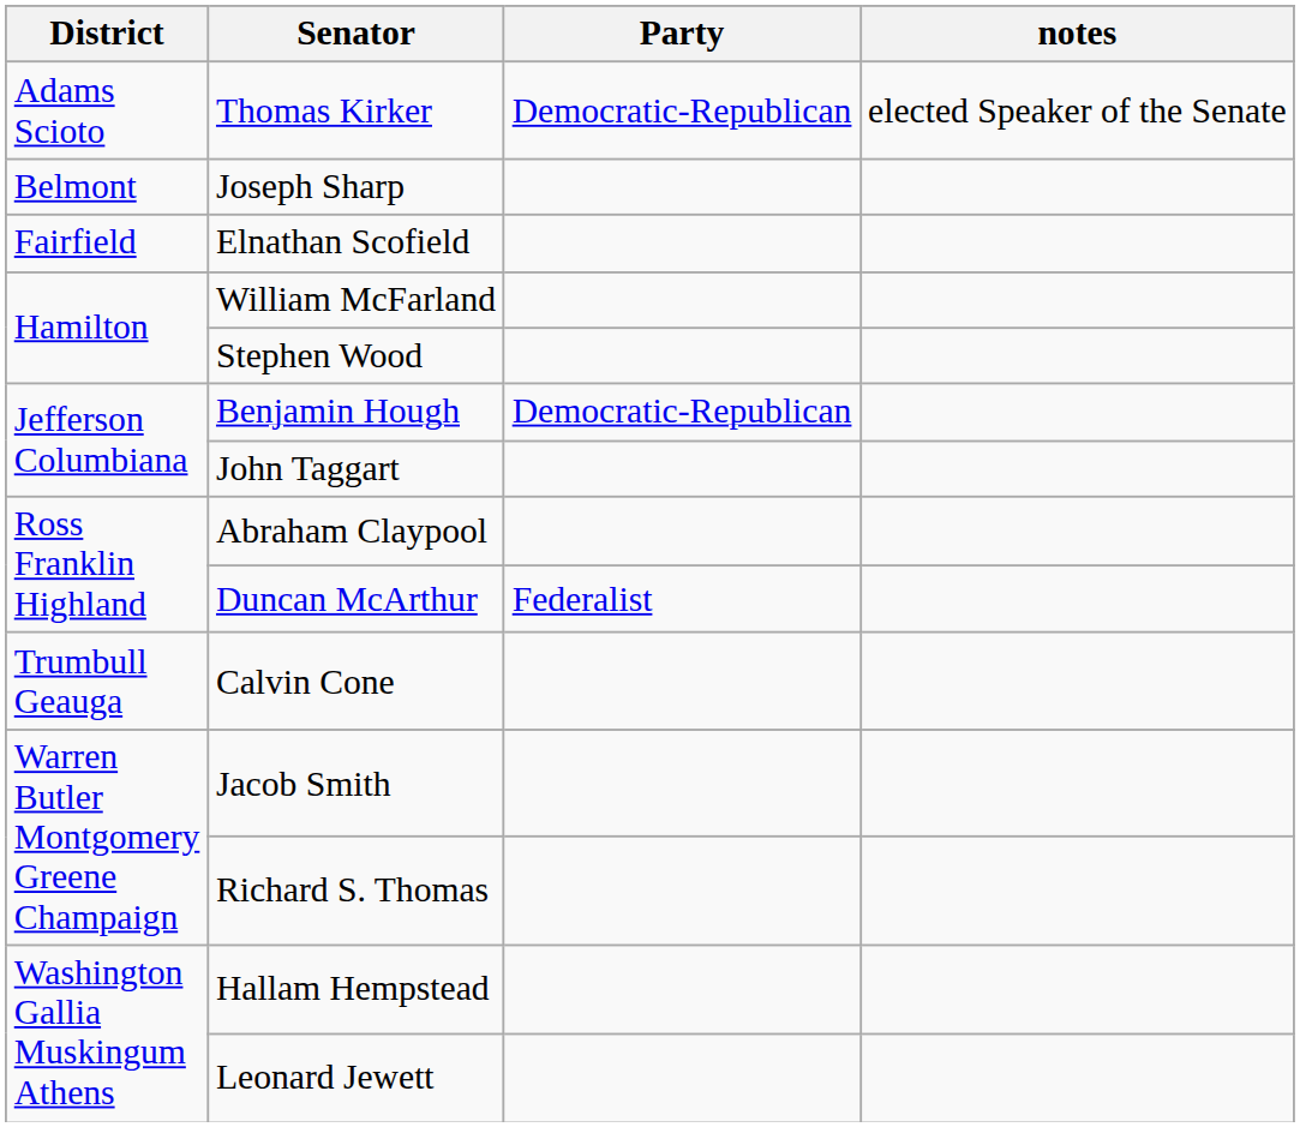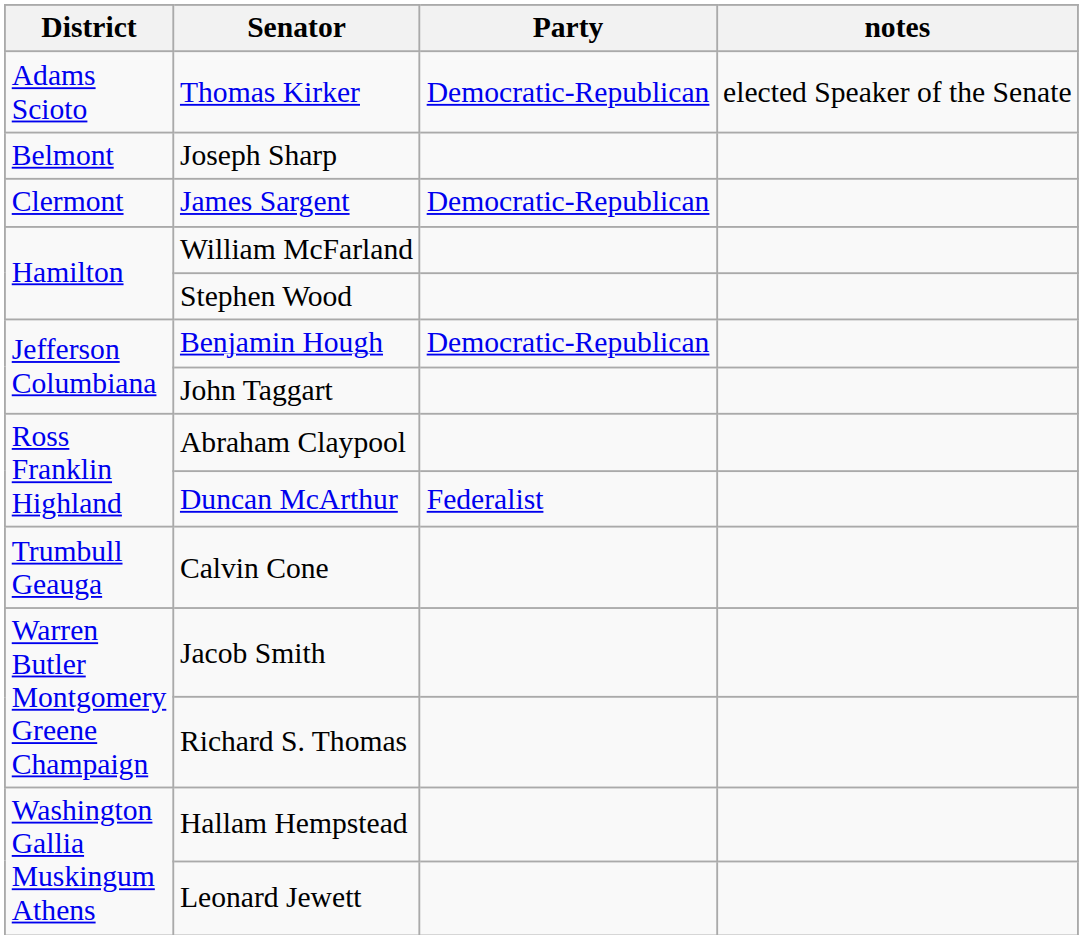+ row: Clermont | James Sargent | Democratic-Republican
- row: Fairfield | Elnathan Scofield
